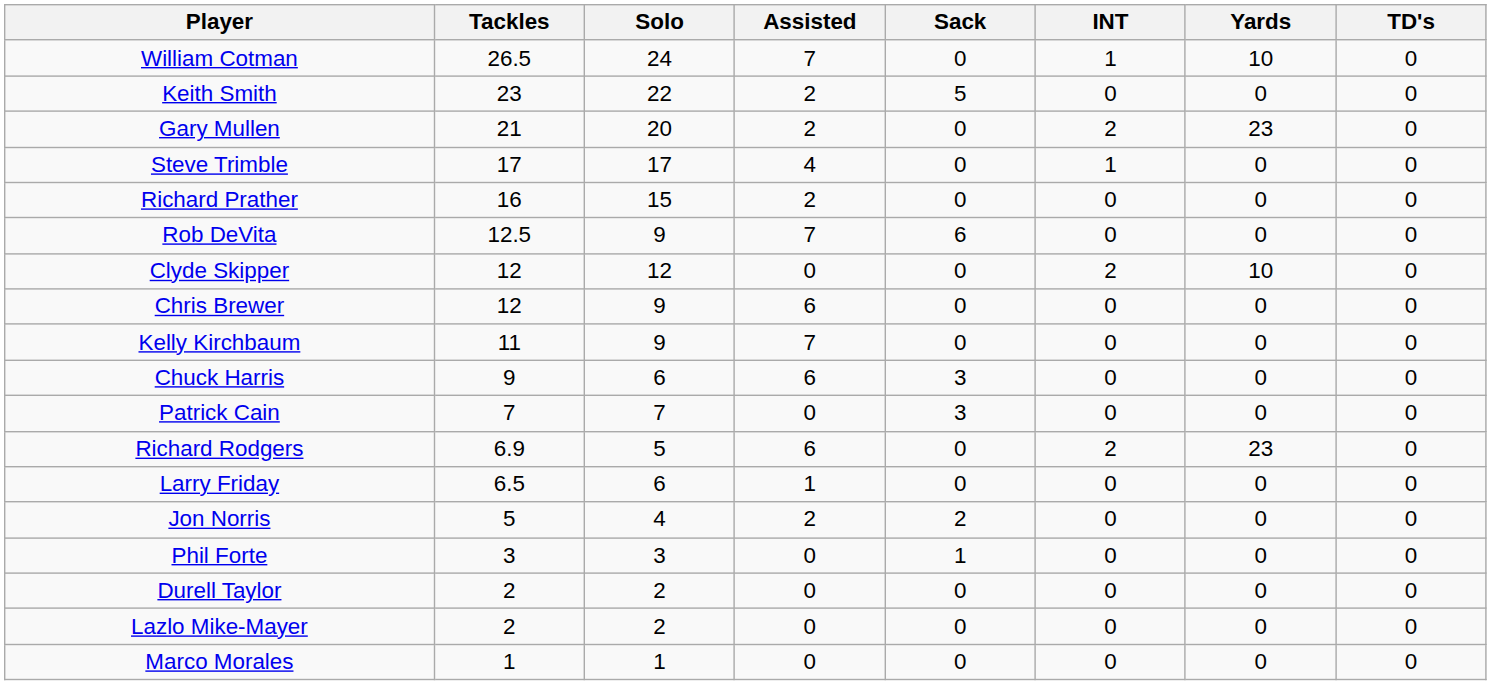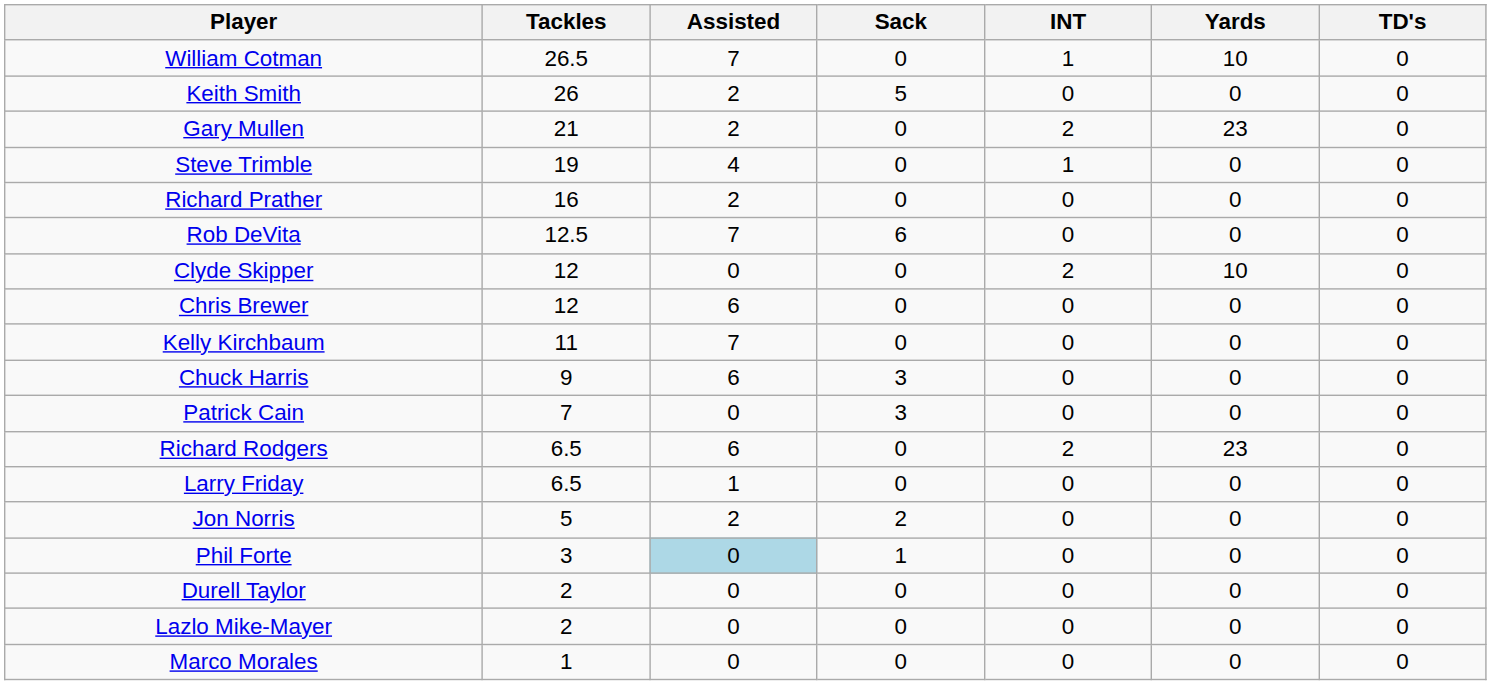- column: Solo | 24 | 22 | 20 | 17 | 15 | 9 | 12 | 9 | 9 | 6 | 7 | 5 | 6 | 4 | 3 | 2 | 2 | 1
Keith Smith | Tackles: 23 -> 26
Steve Trimble | Tackles: 17 -> 19
Richard Rodgers | Tackles: 6.9 -> 6.5
Phil Forte | Assisted: no background -> lightblue background
